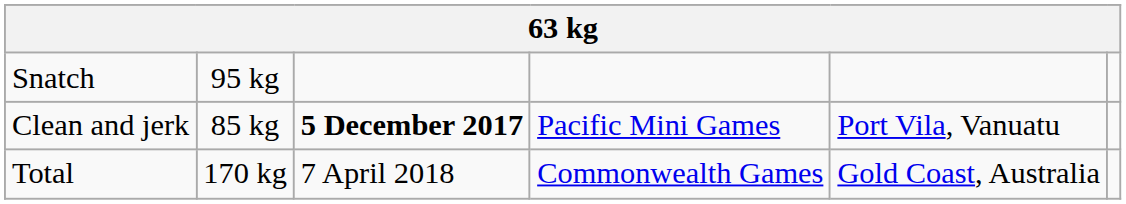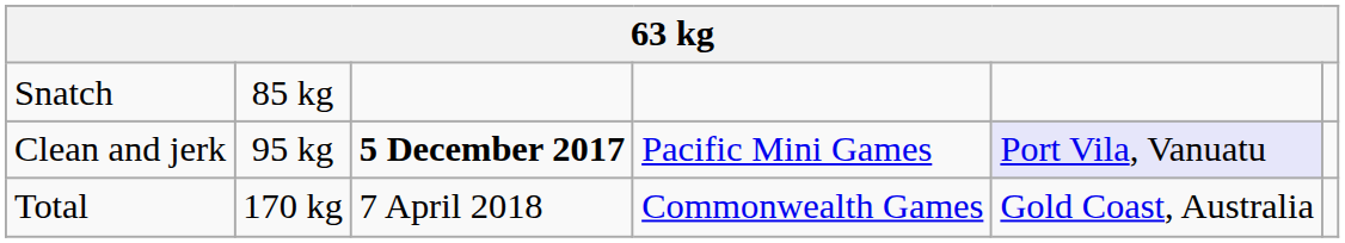Snatch | column 2: 95 kg -> 85 kg
Clean and jerk | column 2: 85 kg -> 95 kg
Clean and jerk | column 5: no background -> lavender background
